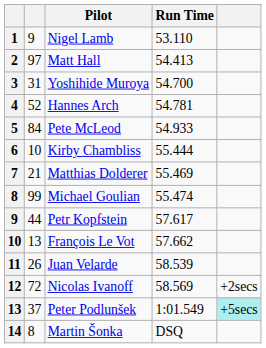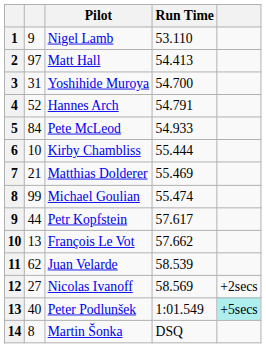Hannes Arch | Run Time: 54.781 -> 54.791
Juan Velarde | column 2: 26 -> 62
Nicolas Ivanoff | column 2: 72 -> 27
Peter Podlunšek | column 2: 37 -> 40
